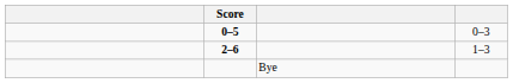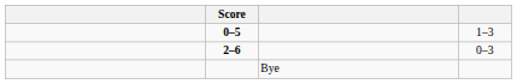0–5 | column 4: 0–3 -> 1–3
2–6 | column 4: 1–3 -> 0–3
